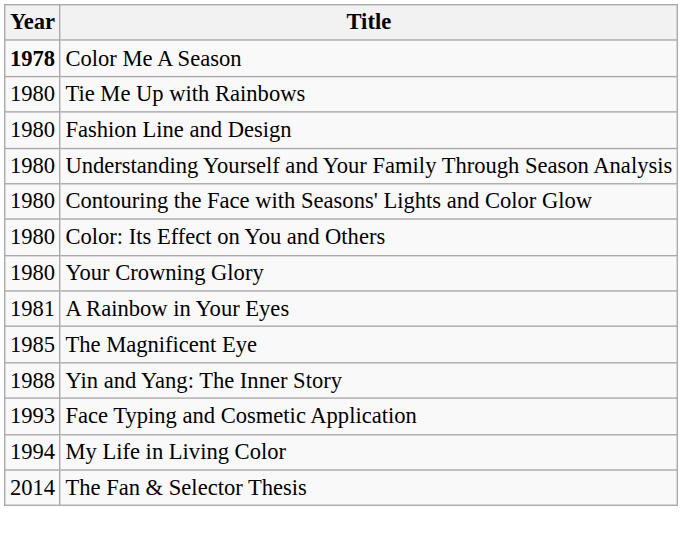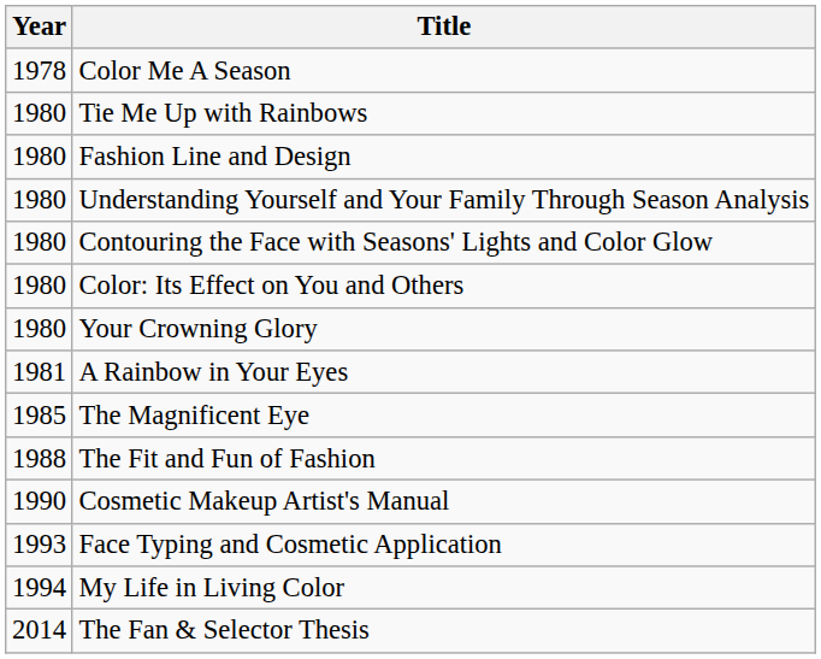Color Me A Season | Year: bold -> normal
+ row: 1988 | The Fit and Fun of Fashion
- row: 1988 | Yin and Yang: The Inner Story
+ row: 1990 | Cosmetic Makeup Artist's Manual
